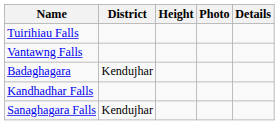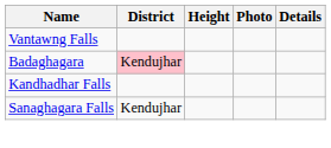- row: Tuirihiau Falls
Badaghagara | District: no background -> pink background
